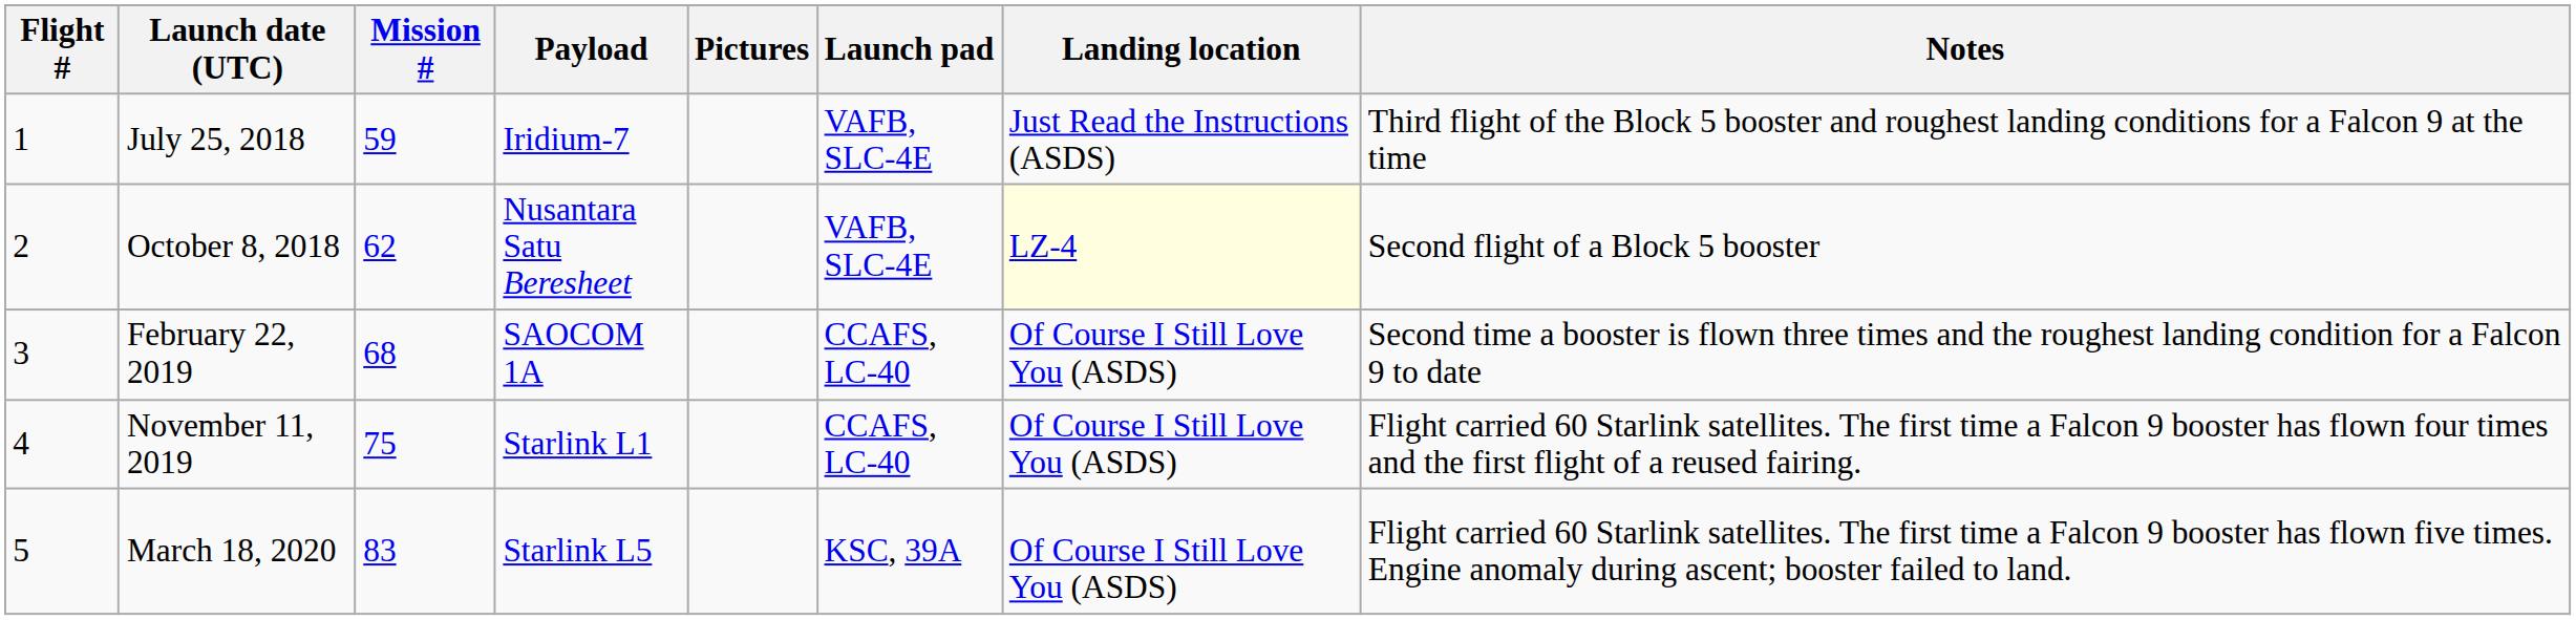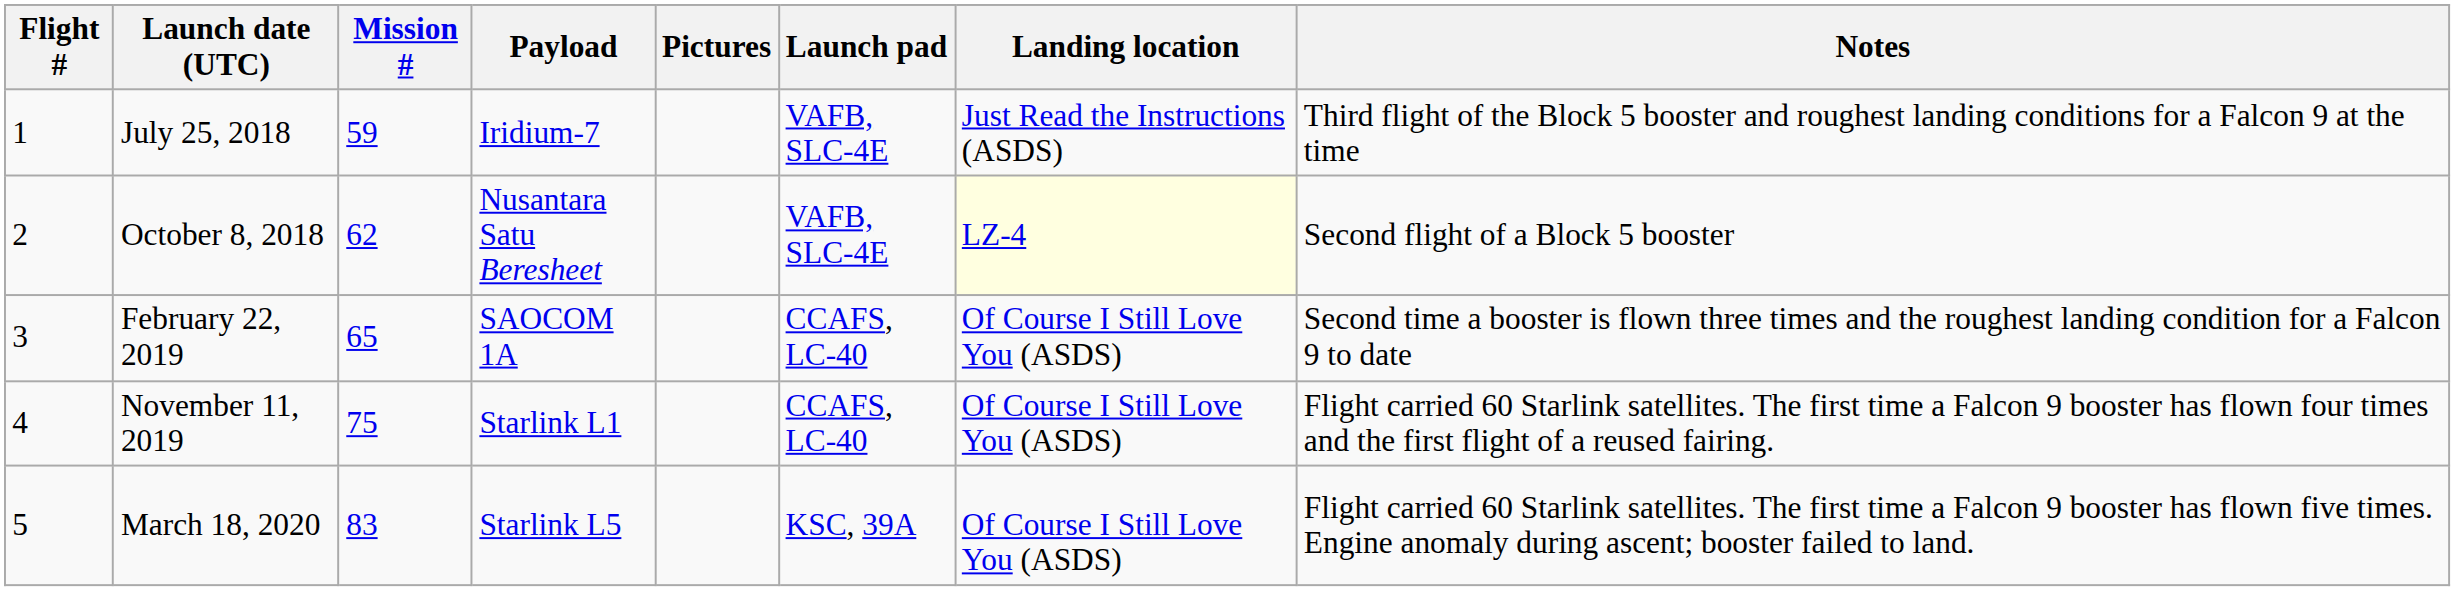February 22, 2019 | Mission #: 68 -> 65
